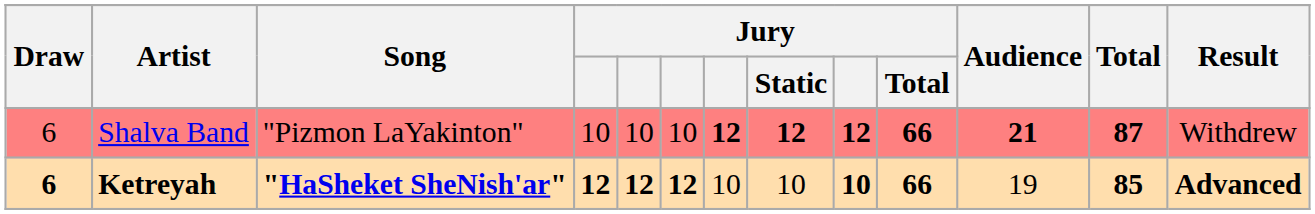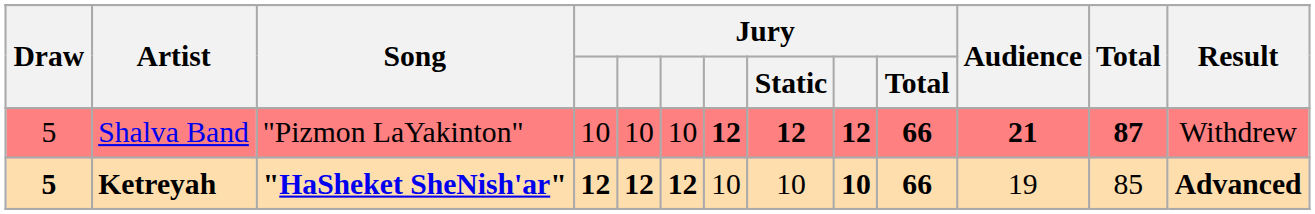Shalva Band | Draw: 6 -> 5
Ketreyah | Draw: 6 -> 5
Ketreyah | Total: bold -> normal
